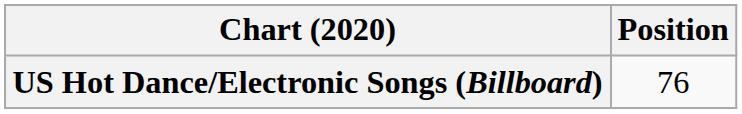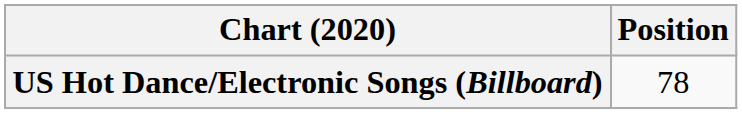US Hot Dance/Electronic Songs (Billboard) | Position: 76 -> 78
